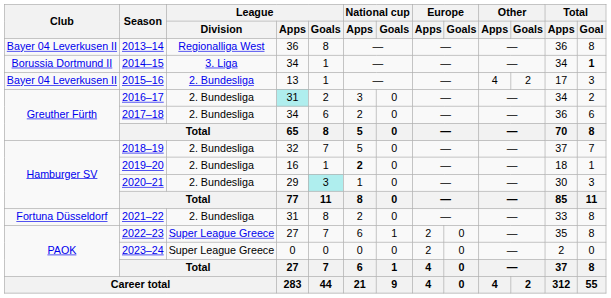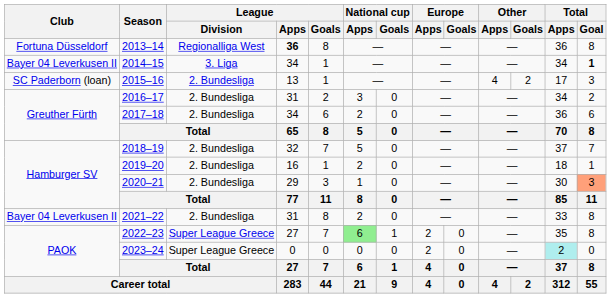2013–14 | Club: Bayer 04 Leverkusen II -> Fortuna Düsseldorf
2013–14 | League / Apps: normal -> bold
2014–15 | Club: Borussia Dortmund II -> Bayer 04 Leverkusen II
2015–16 | Club: Bayer 04 Leverkusen II -> SC Paderborn (loan)
2016–17 | League / Apps: paleturquoise background -> no background
2019–20 | National cup / Apps: bold -> normal
2020–21 | League / Goals: paleturquoise background -> no background
2020–21 | Total / Goal: no background -> lightsalmon background
2021–22 | Club: Fortuna Düsseldorf -> Bayer 04 Leverkusen II
2022–23 | National cup / Apps: no background -> lightgreen background
2023–24 | Total / Apps: no background -> paleturquoise background
